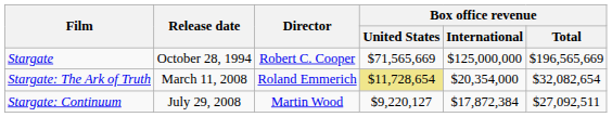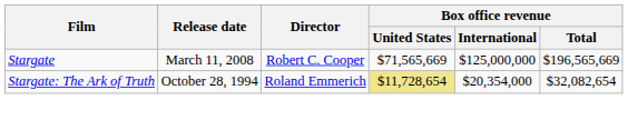Stargate | Release date: October 28, 1994 -> March 11, 2008
Stargate: The Ark of Truth | Release date: March 11, 2008 -> October 28, 1994
- row: Stargate: Continuum | July 29, 2008 | Martin Wood | $9,220,127 | $17,872,384 | $27,092,511
